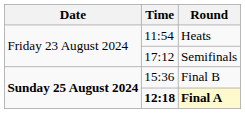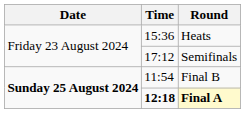Heats | Time: 11:54 -> 15:36
Final B | Time: 15:36 -> 11:54
